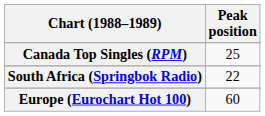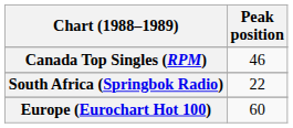Canada Top Singles (RPM) | Peak position: 25 -> 46
